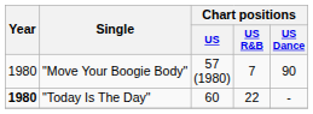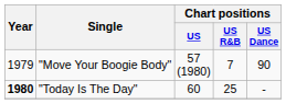"Move Your Boogie Body" | Year: 1980 -> 1979
"Today Is The Day" | Chart positions / US R&B: 22 -> 25
